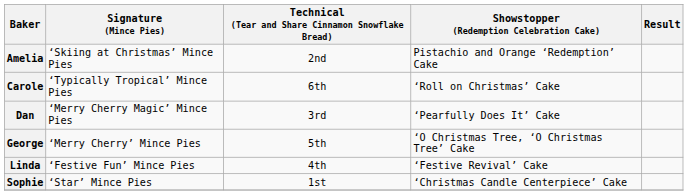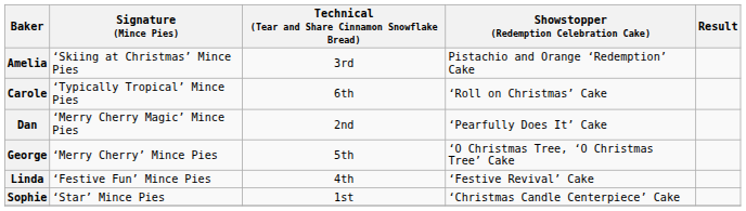Amelia | Technical (Tear and Share Cinnamon Snowflake Bread): 2nd -> 3rd
Dan | Technical (Tear and Share Cinnamon Snowflake Bread): 3rd -> 2nd
